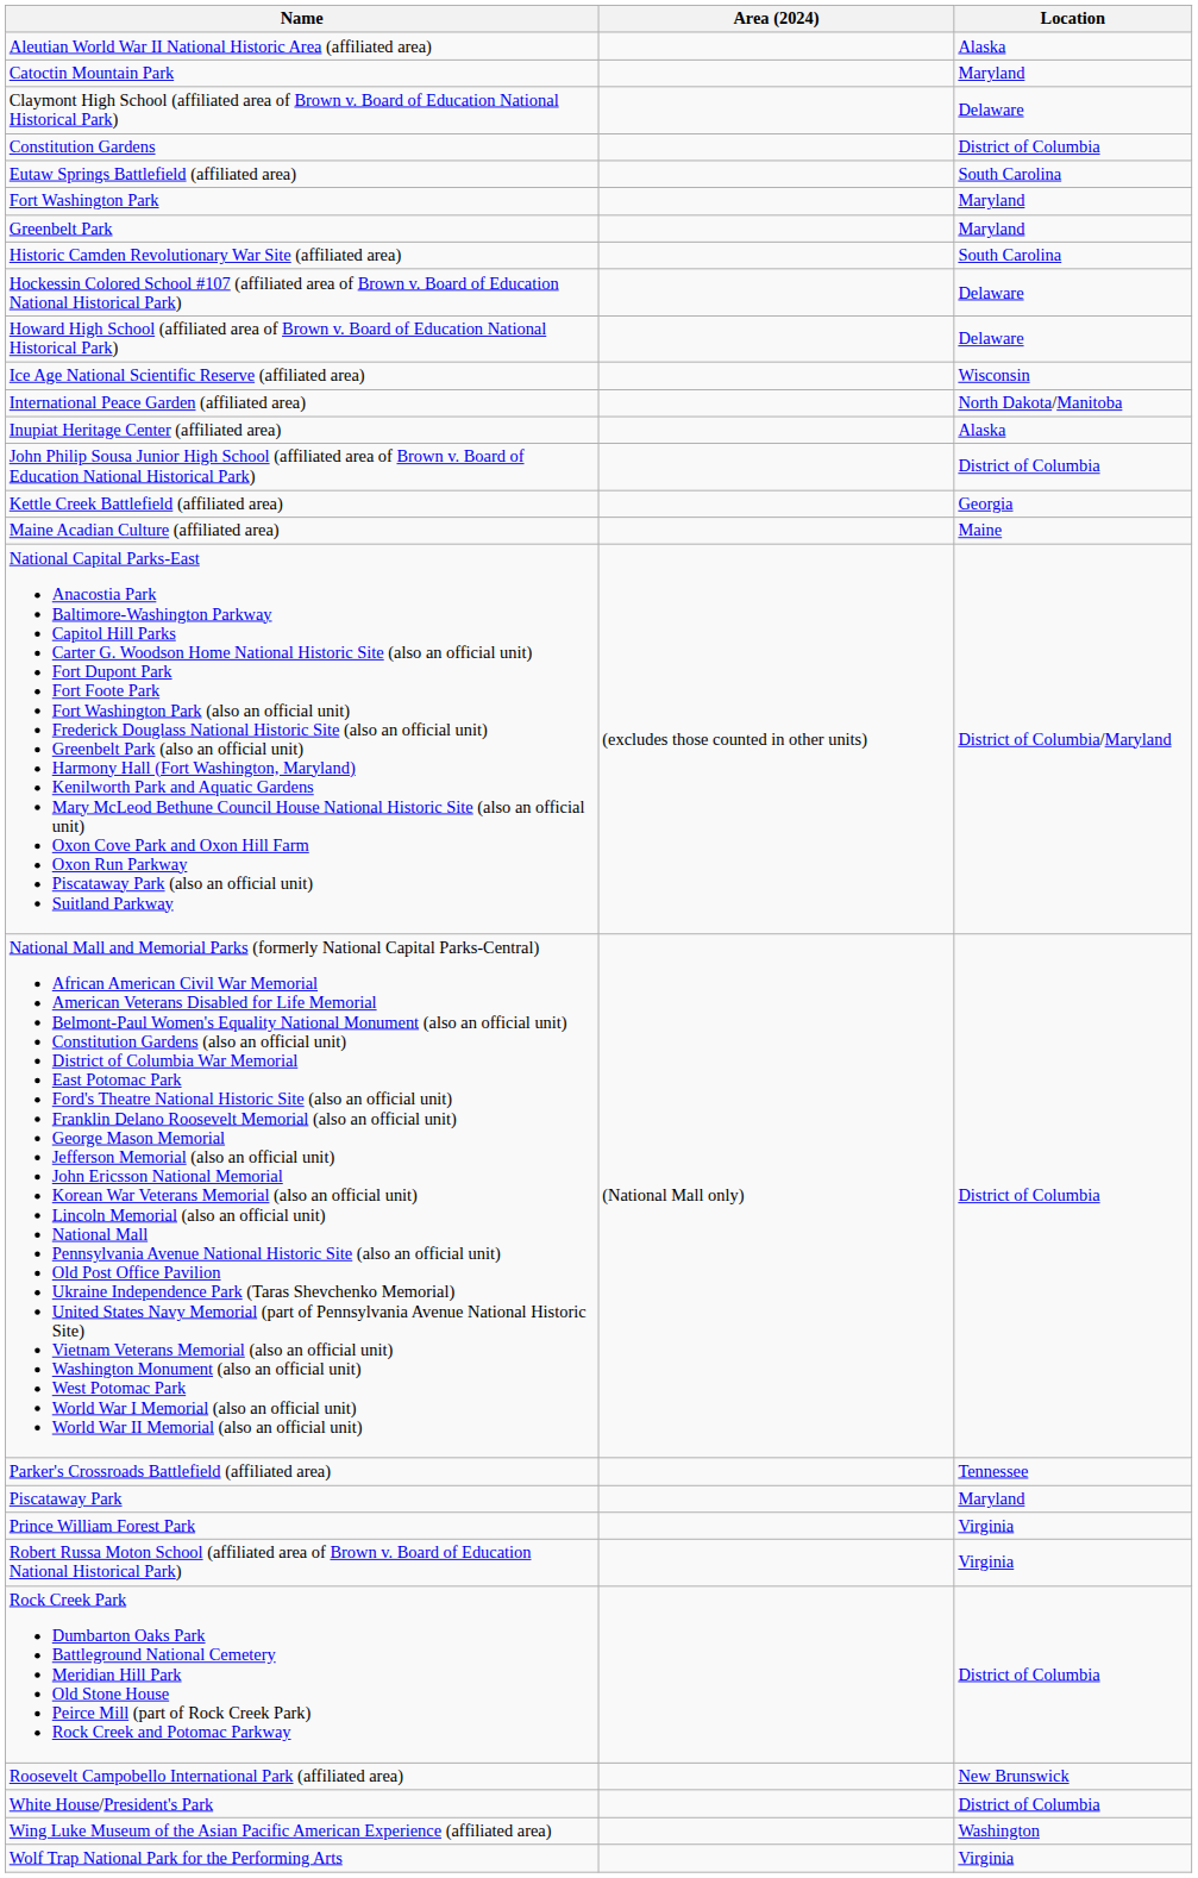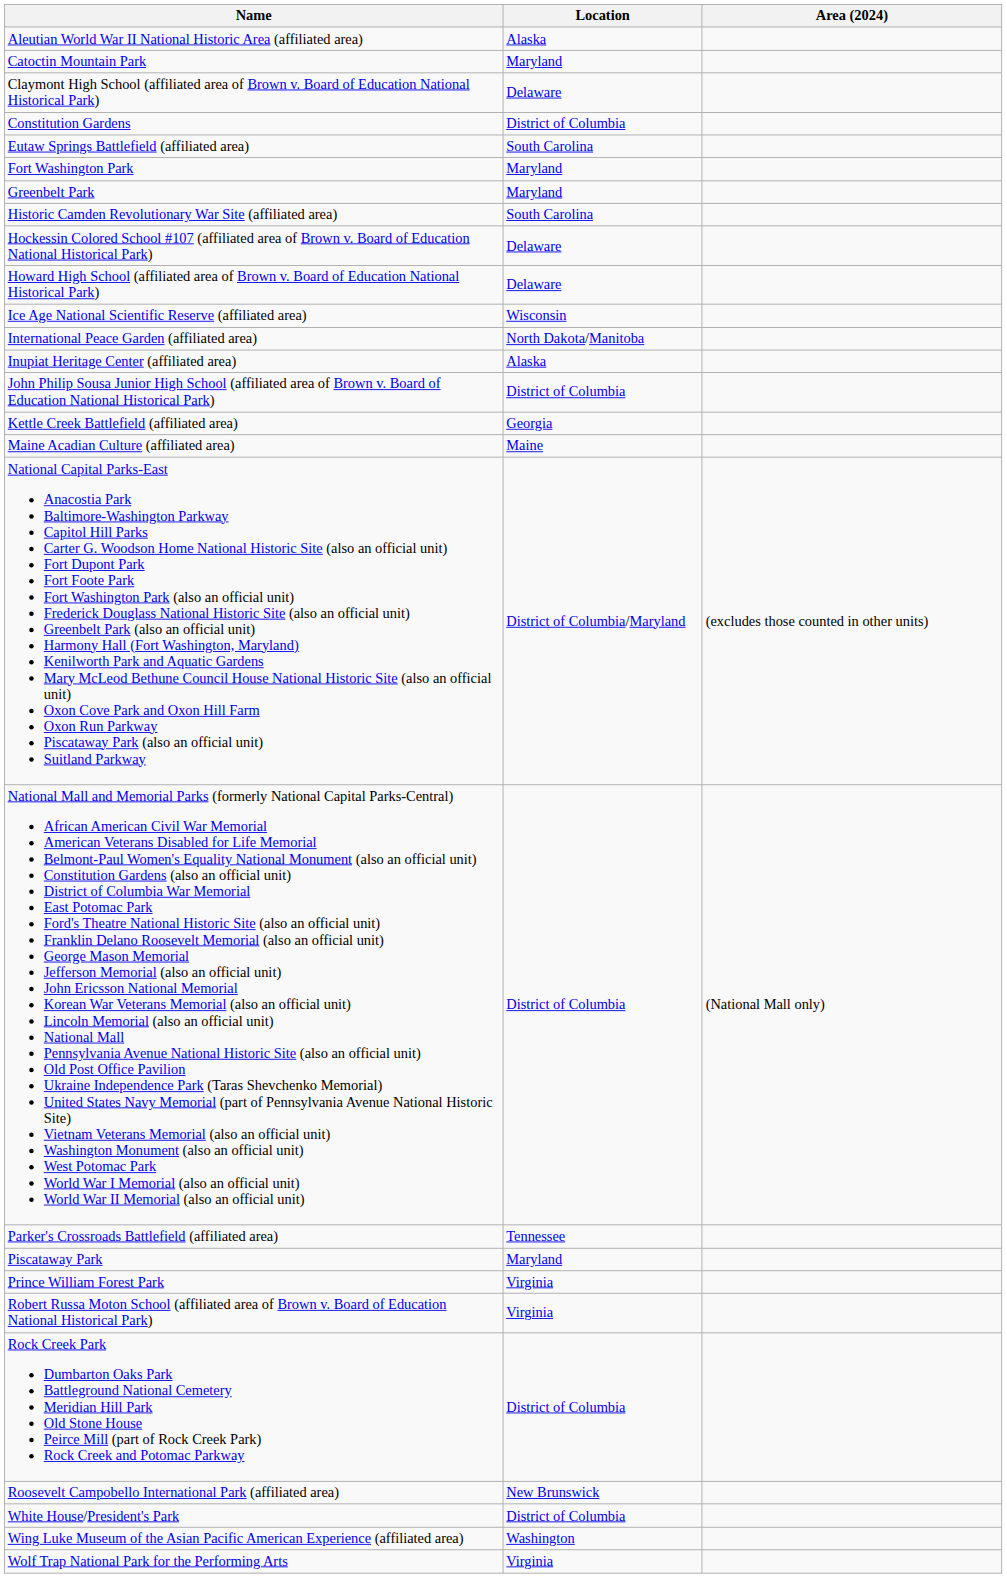columns swapped: Location <-> Area (2024)
